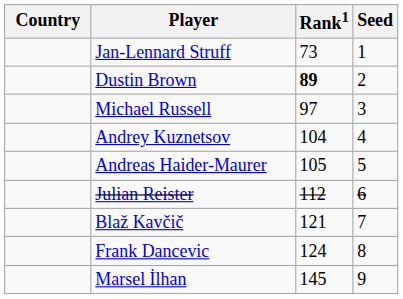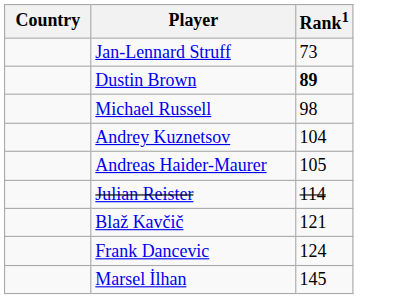- column: Seed | 1 | 2 | 3 | 4 | 5 | 6 | 7 | 8 | 9
Michael Russell | Rank1: 97 -> 98
Julian Reister | Rank1: 112 -> 114
